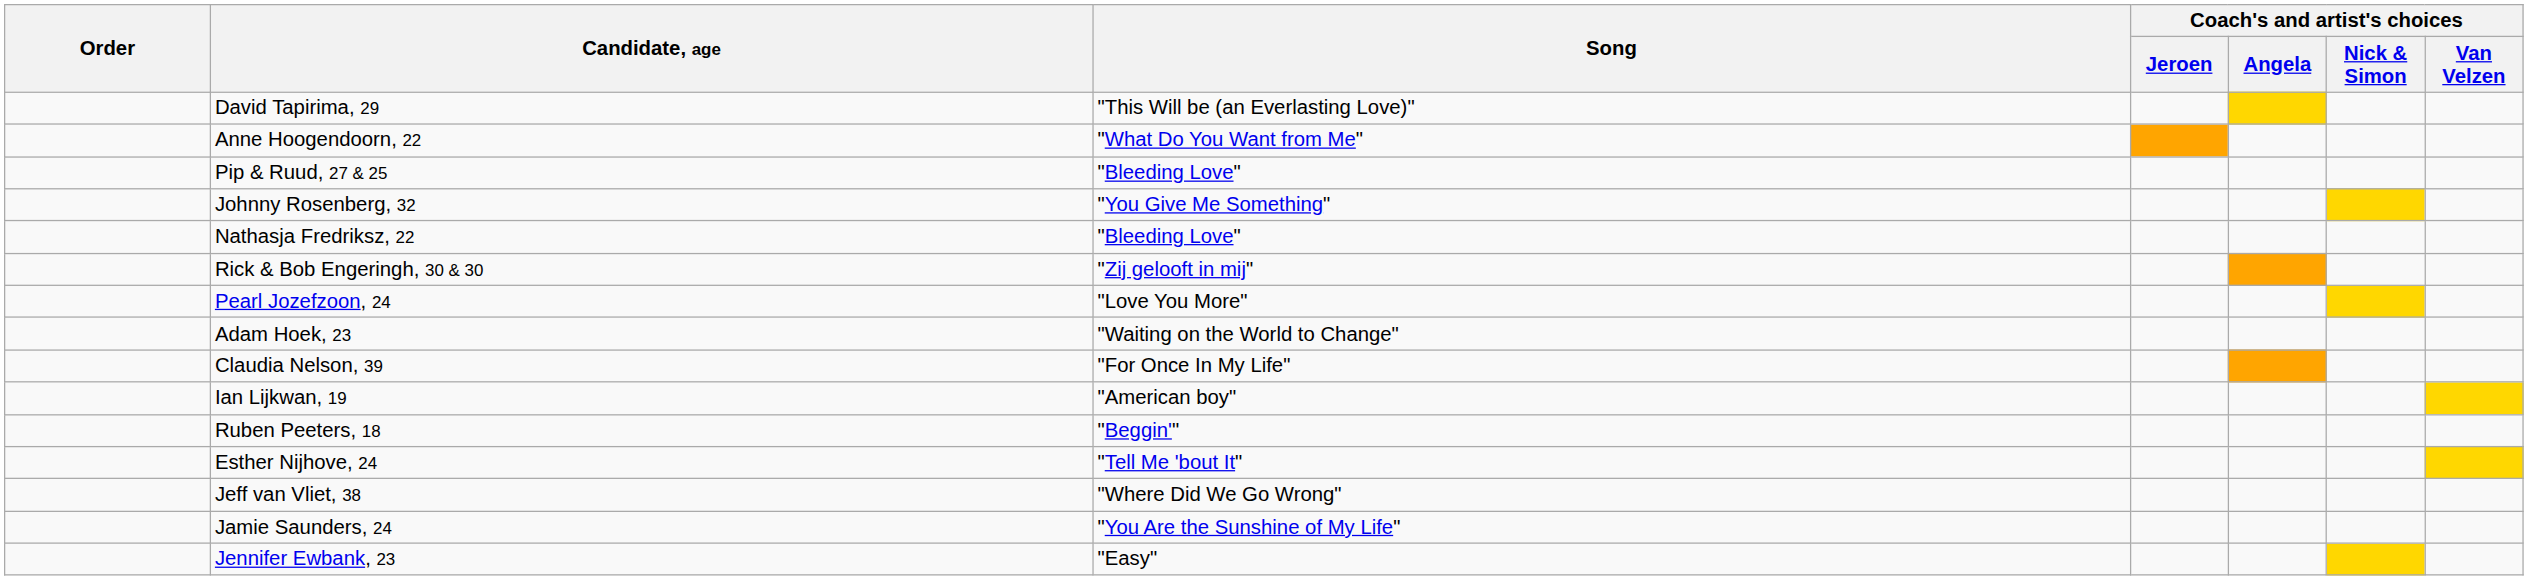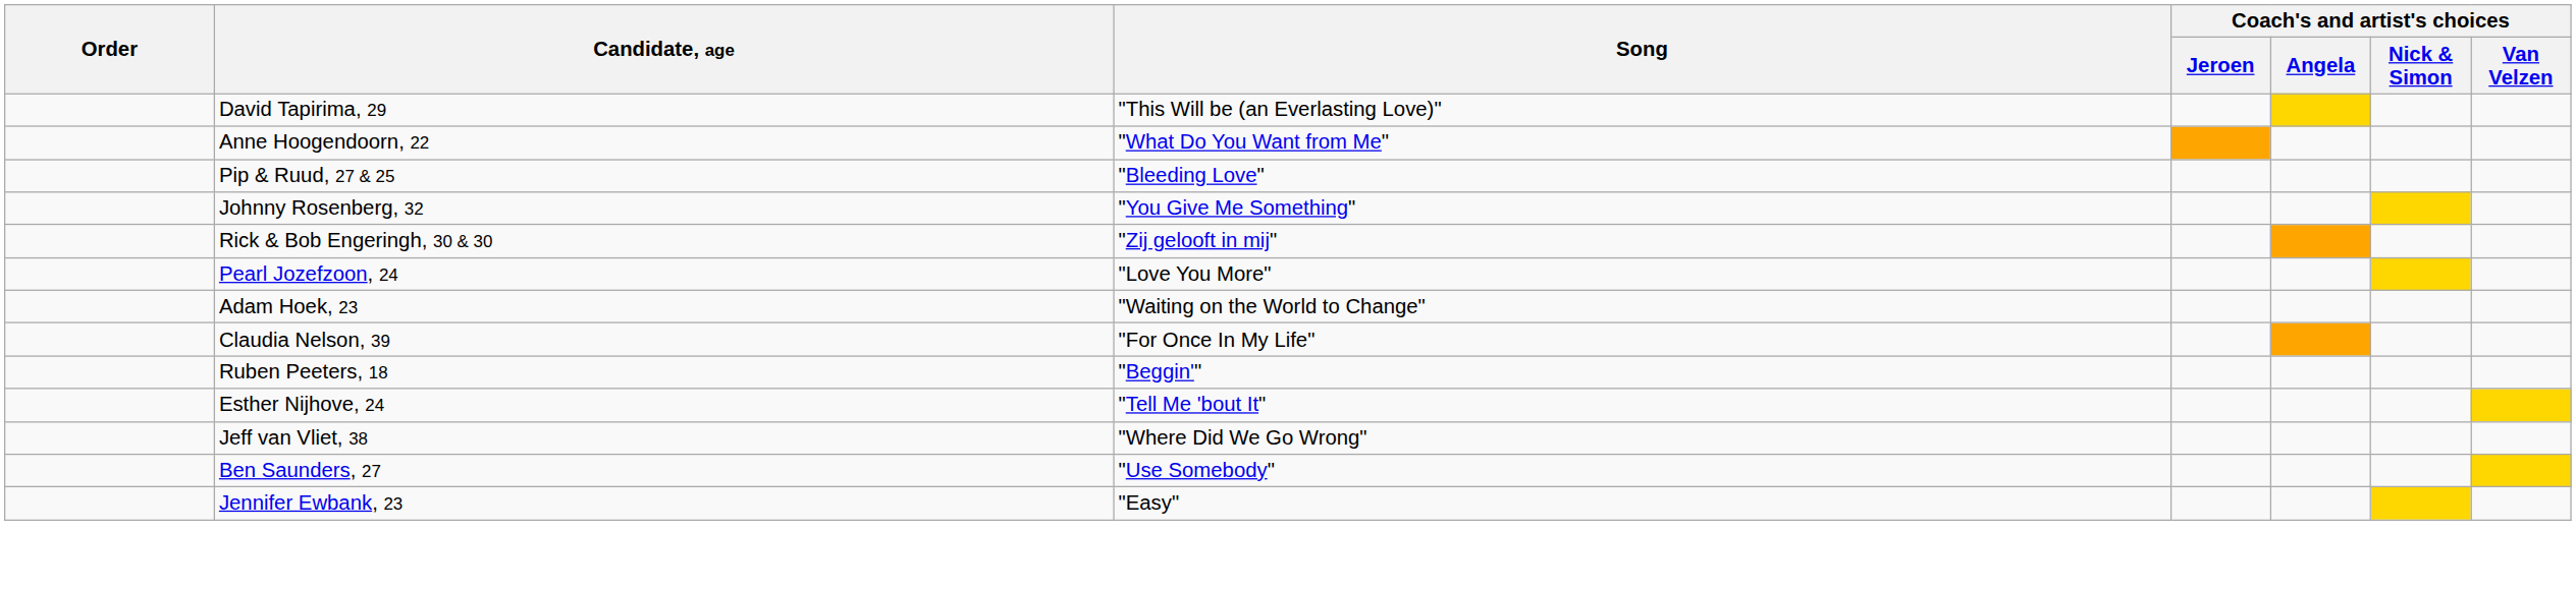- row: Nathasja Fredriksz, 22 | "Bleeding Love"
- row: Ian Lijkwan, 19 | "American boy"
+ row: Ben Saunders, 27 | "Use Somebody"
- row: Jamie Saunders, 24 | "You Are the Sunshine of My Life"
